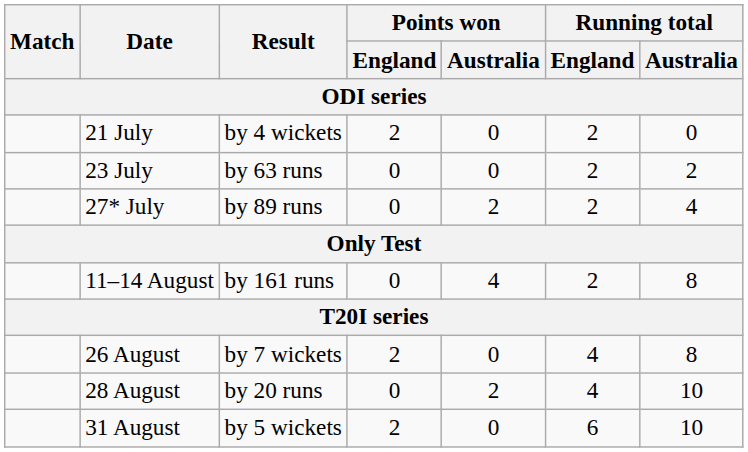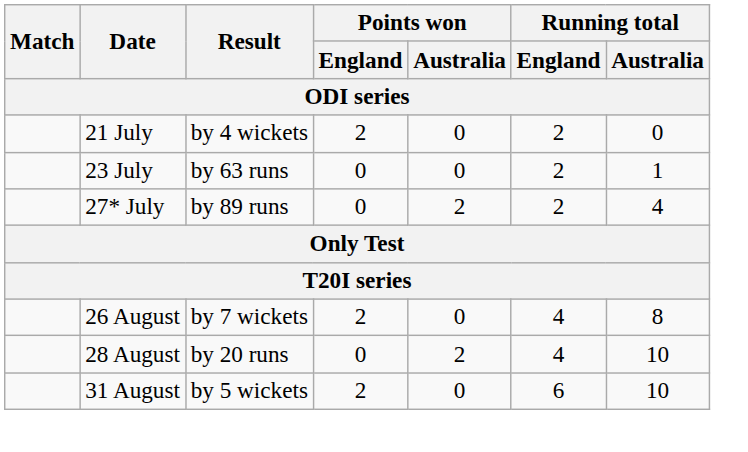23 July | Running total / Australia: 2 -> 1
- row: 11–14 August | by 161 runs | 0 | 4 | 2 | 8
